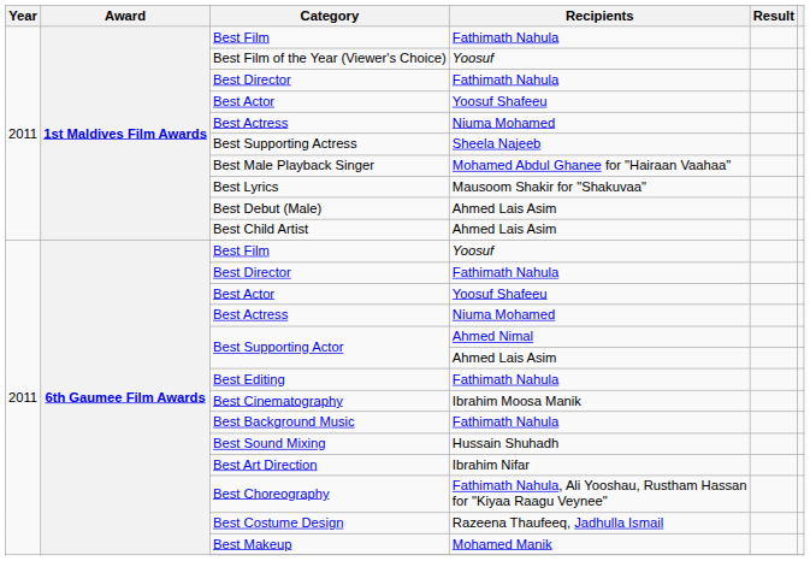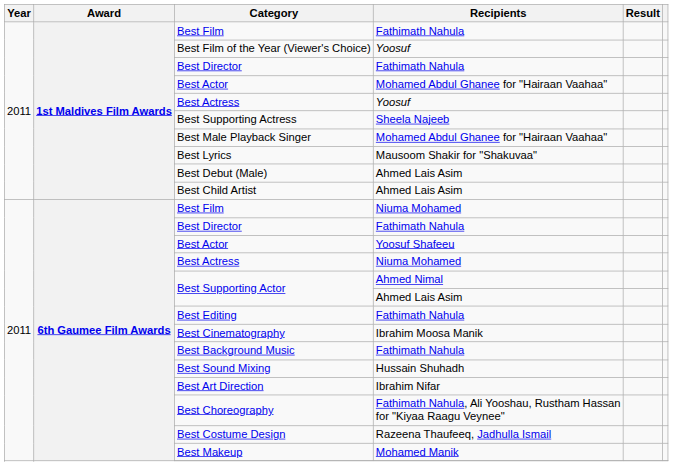1st Maldives Film Awards / Best Actor | Recipients: Yoosuf Shafeeu -> Mohamed Abdul Ghanee for "Hairaan Vaahaa"
1st Maldives Film Awards / Best Actress | Recipients: Niuma Mohamed -> Yoosuf
6th Gaumee Film Awards / Best Film | Recipients: Yoosuf -> Niuma Mohamed
